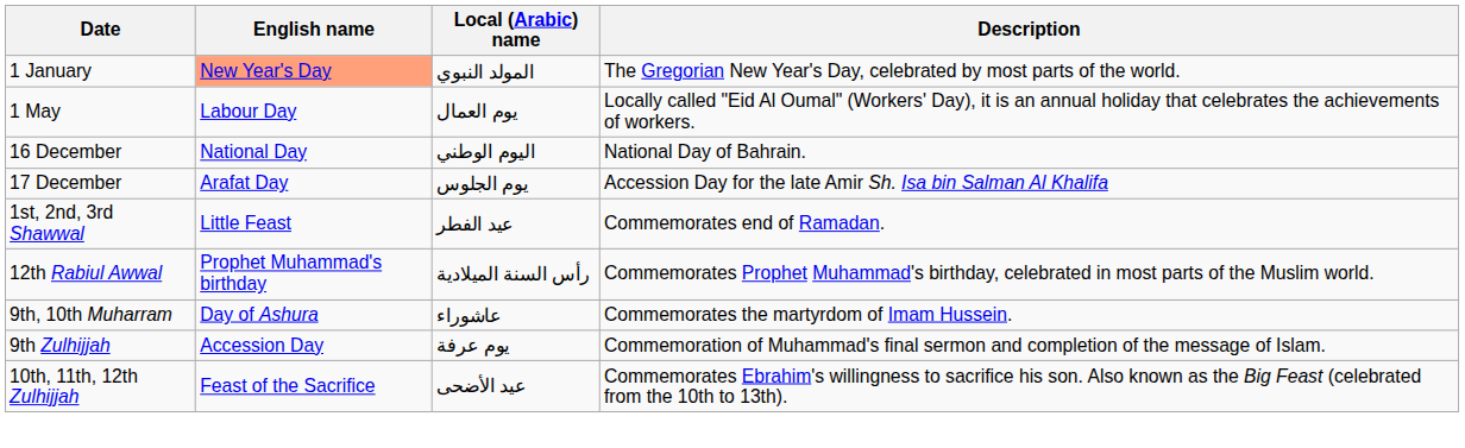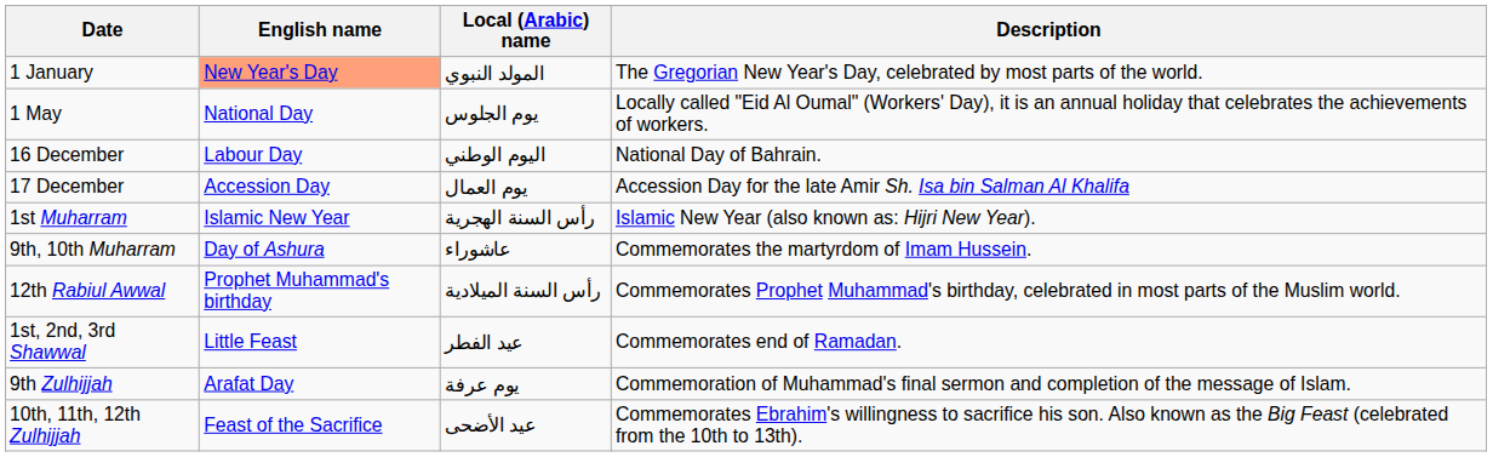1 May | English name: Labour Day -> National Day
1 May | Local (Arabic) name: يوم العمال -> يوم الجلوس
16 December | English name: National Day -> Labour Day
17 December | English name: Arafat Day -> Accession Day
17 December | Local (Arabic) name: يوم الجلوس -> يوم العمال
+ row: 1st Muharram | Islamic New Year | رأس السنة الهجرية | Islamic New Year (also known as: Hijri New Year).
rows swapped: 9th, 10th Muharram <-> 1st, 2nd, 3rd Shawwal
9th Zulhijjah | English name: Accession Day -> Arafat Day
